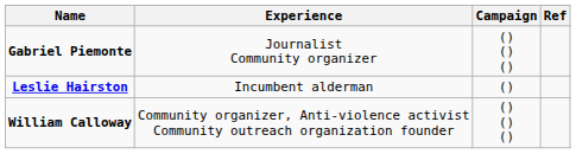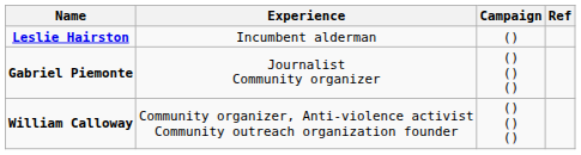rows swapped: Gabriel Piemonte <-> Leslie Hairston
